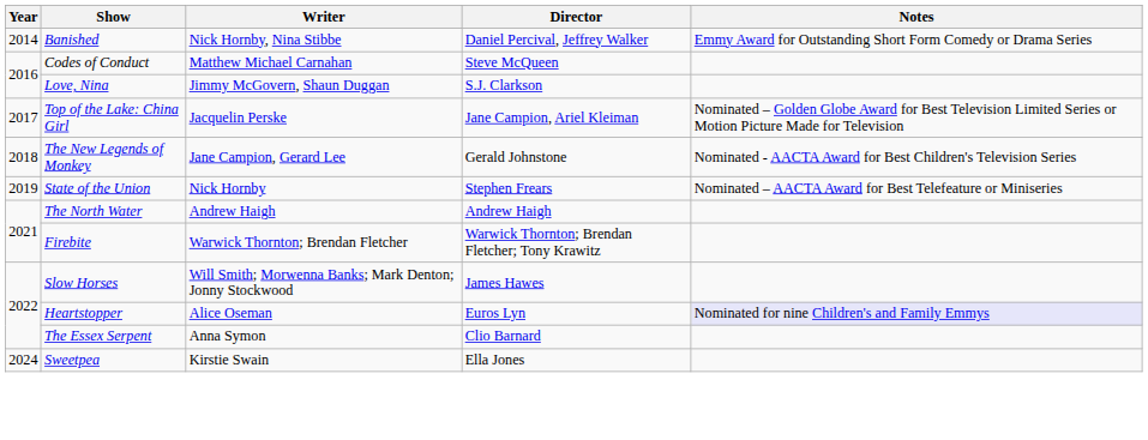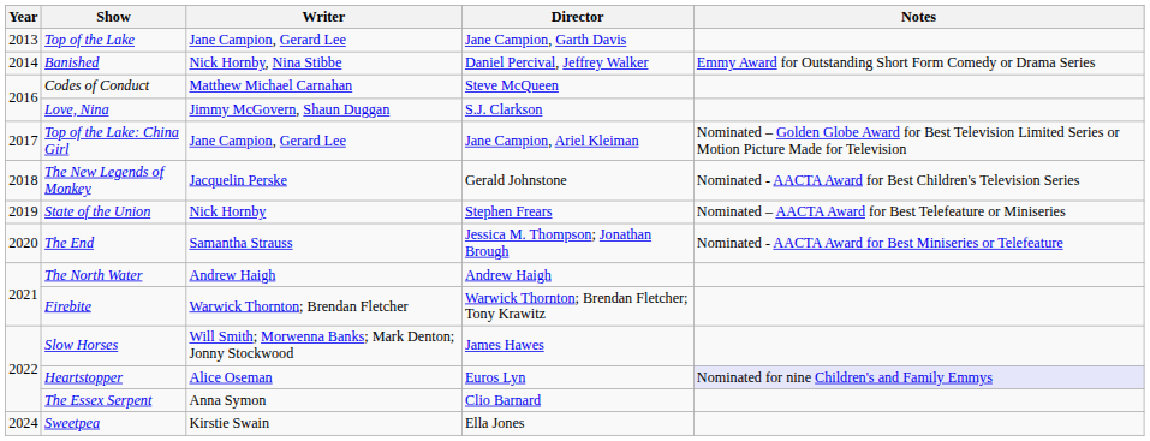+ row: 2013 | Top of the Lake | Jane Campion, Gerard Lee | Jane Campion, Garth Davis
Top of the Lake: China Girl | Writer: Jacquelin Perske -> Jane Campion, Gerard Lee
The New Legends of Monkey | Writer: Jane Campion, Gerard Lee -> Jacquelin Perske
+ row: 2020 | The End | Samantha Strauss | Jessica M. Thompson; Jonathan Brough | Nominated - AACTA Award for Best Miniseries or Telefeature
